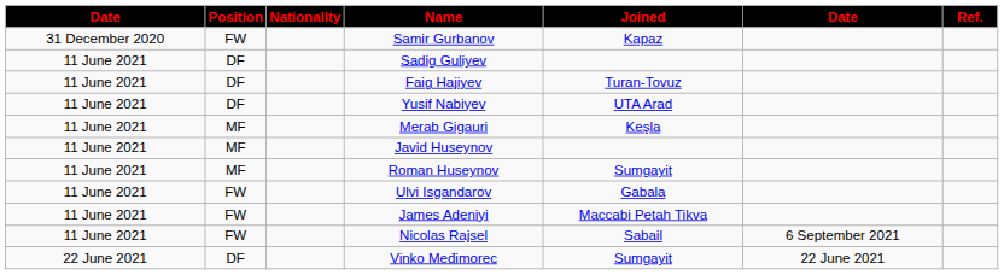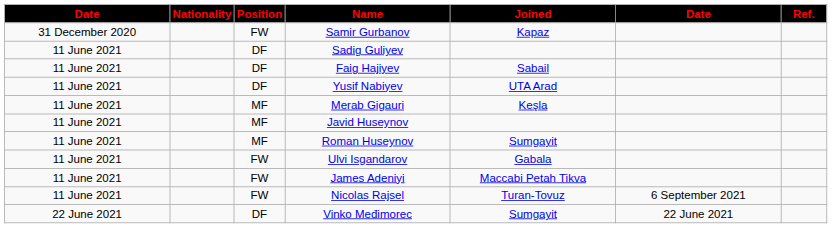columns swapped: Position <-> Nationality
Faig Hajiyev | Joined: Turan-Tovuz -> Sabail
Nicolas Rajsel | Joined: Sabail -> Turan-Tovuz
